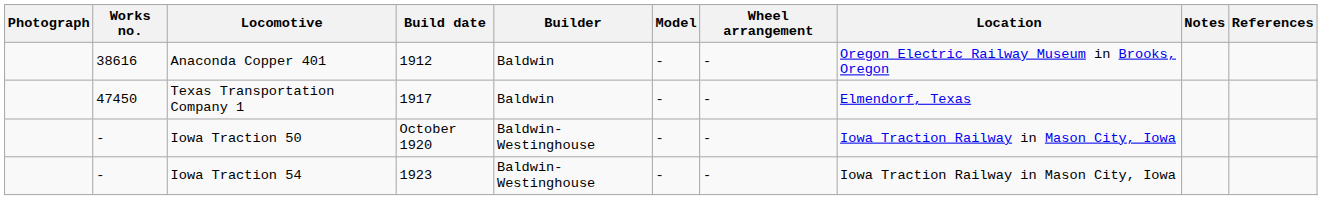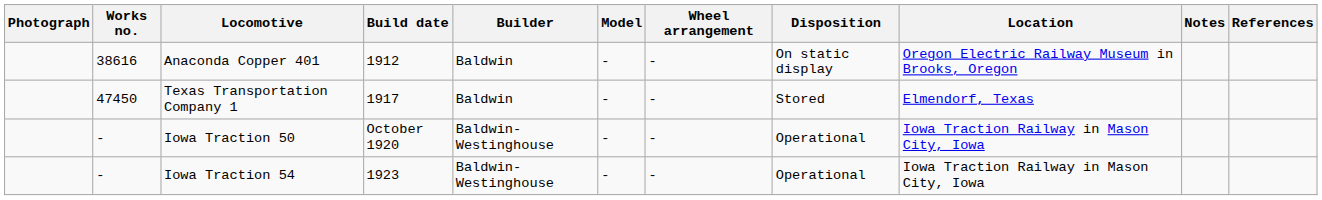+ column: Disposition | On static display | Stored | Operational | Operational
